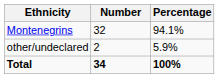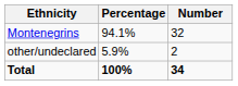columns swapped: Number <-> Percentage
